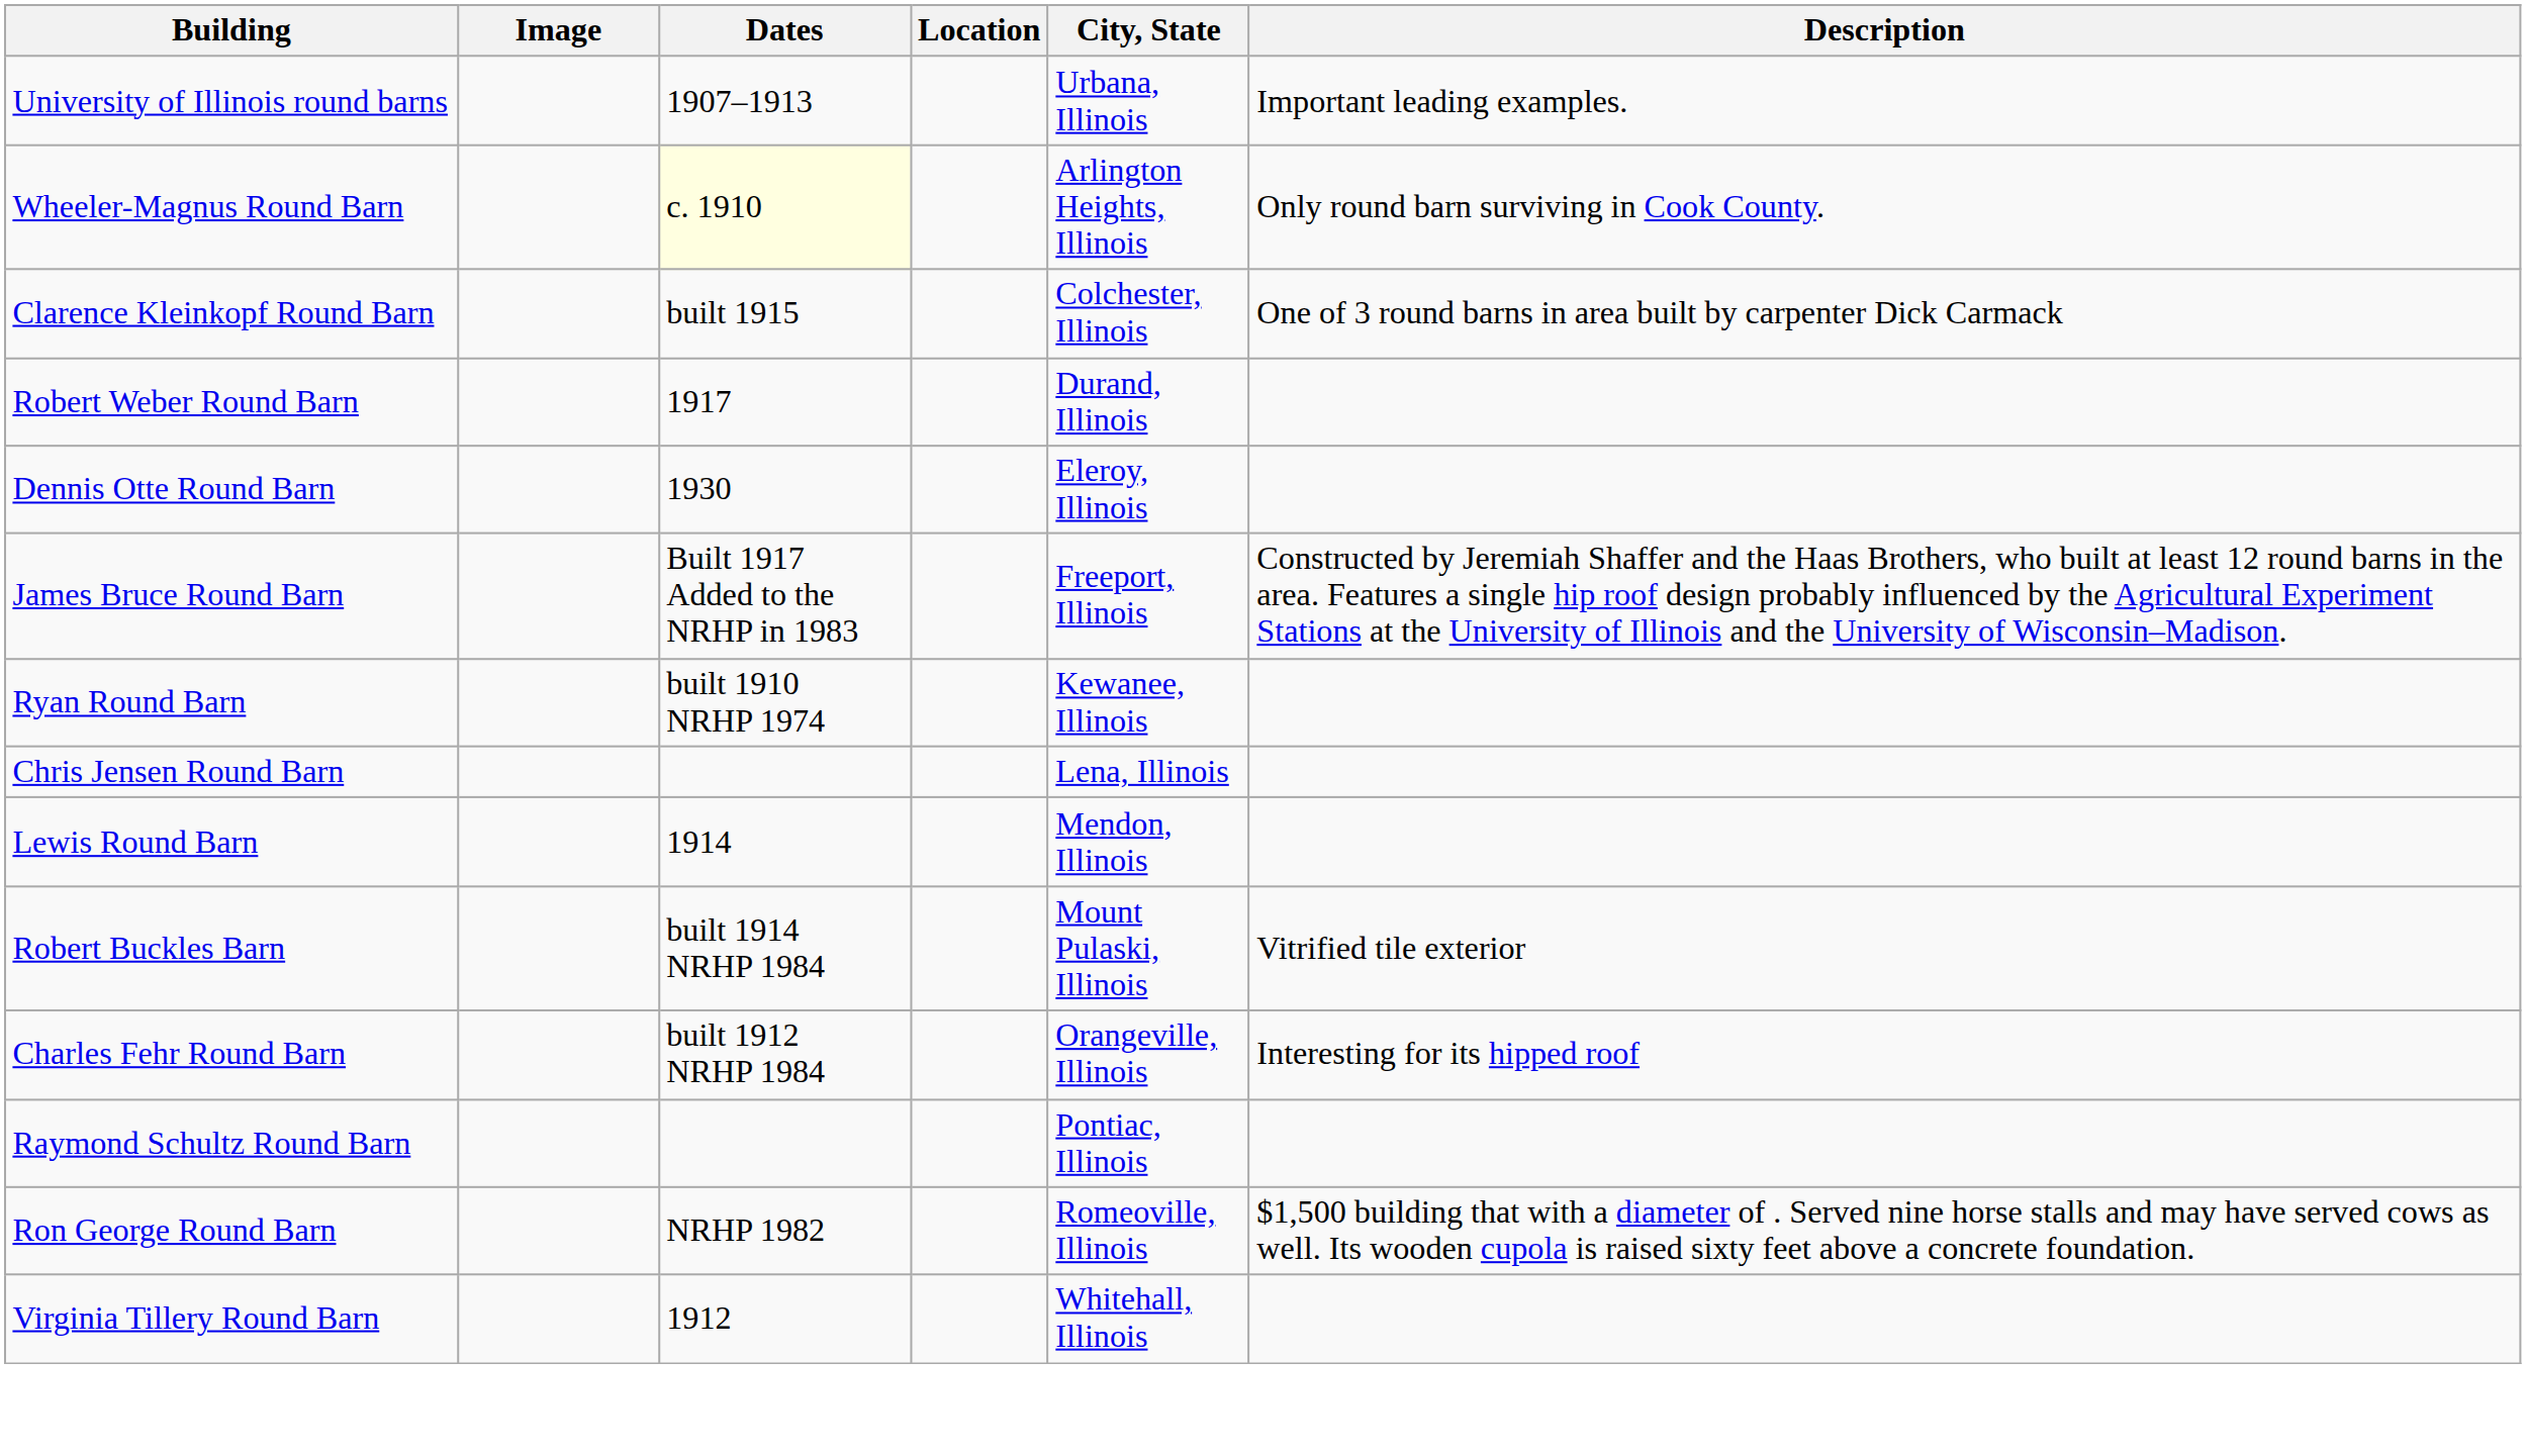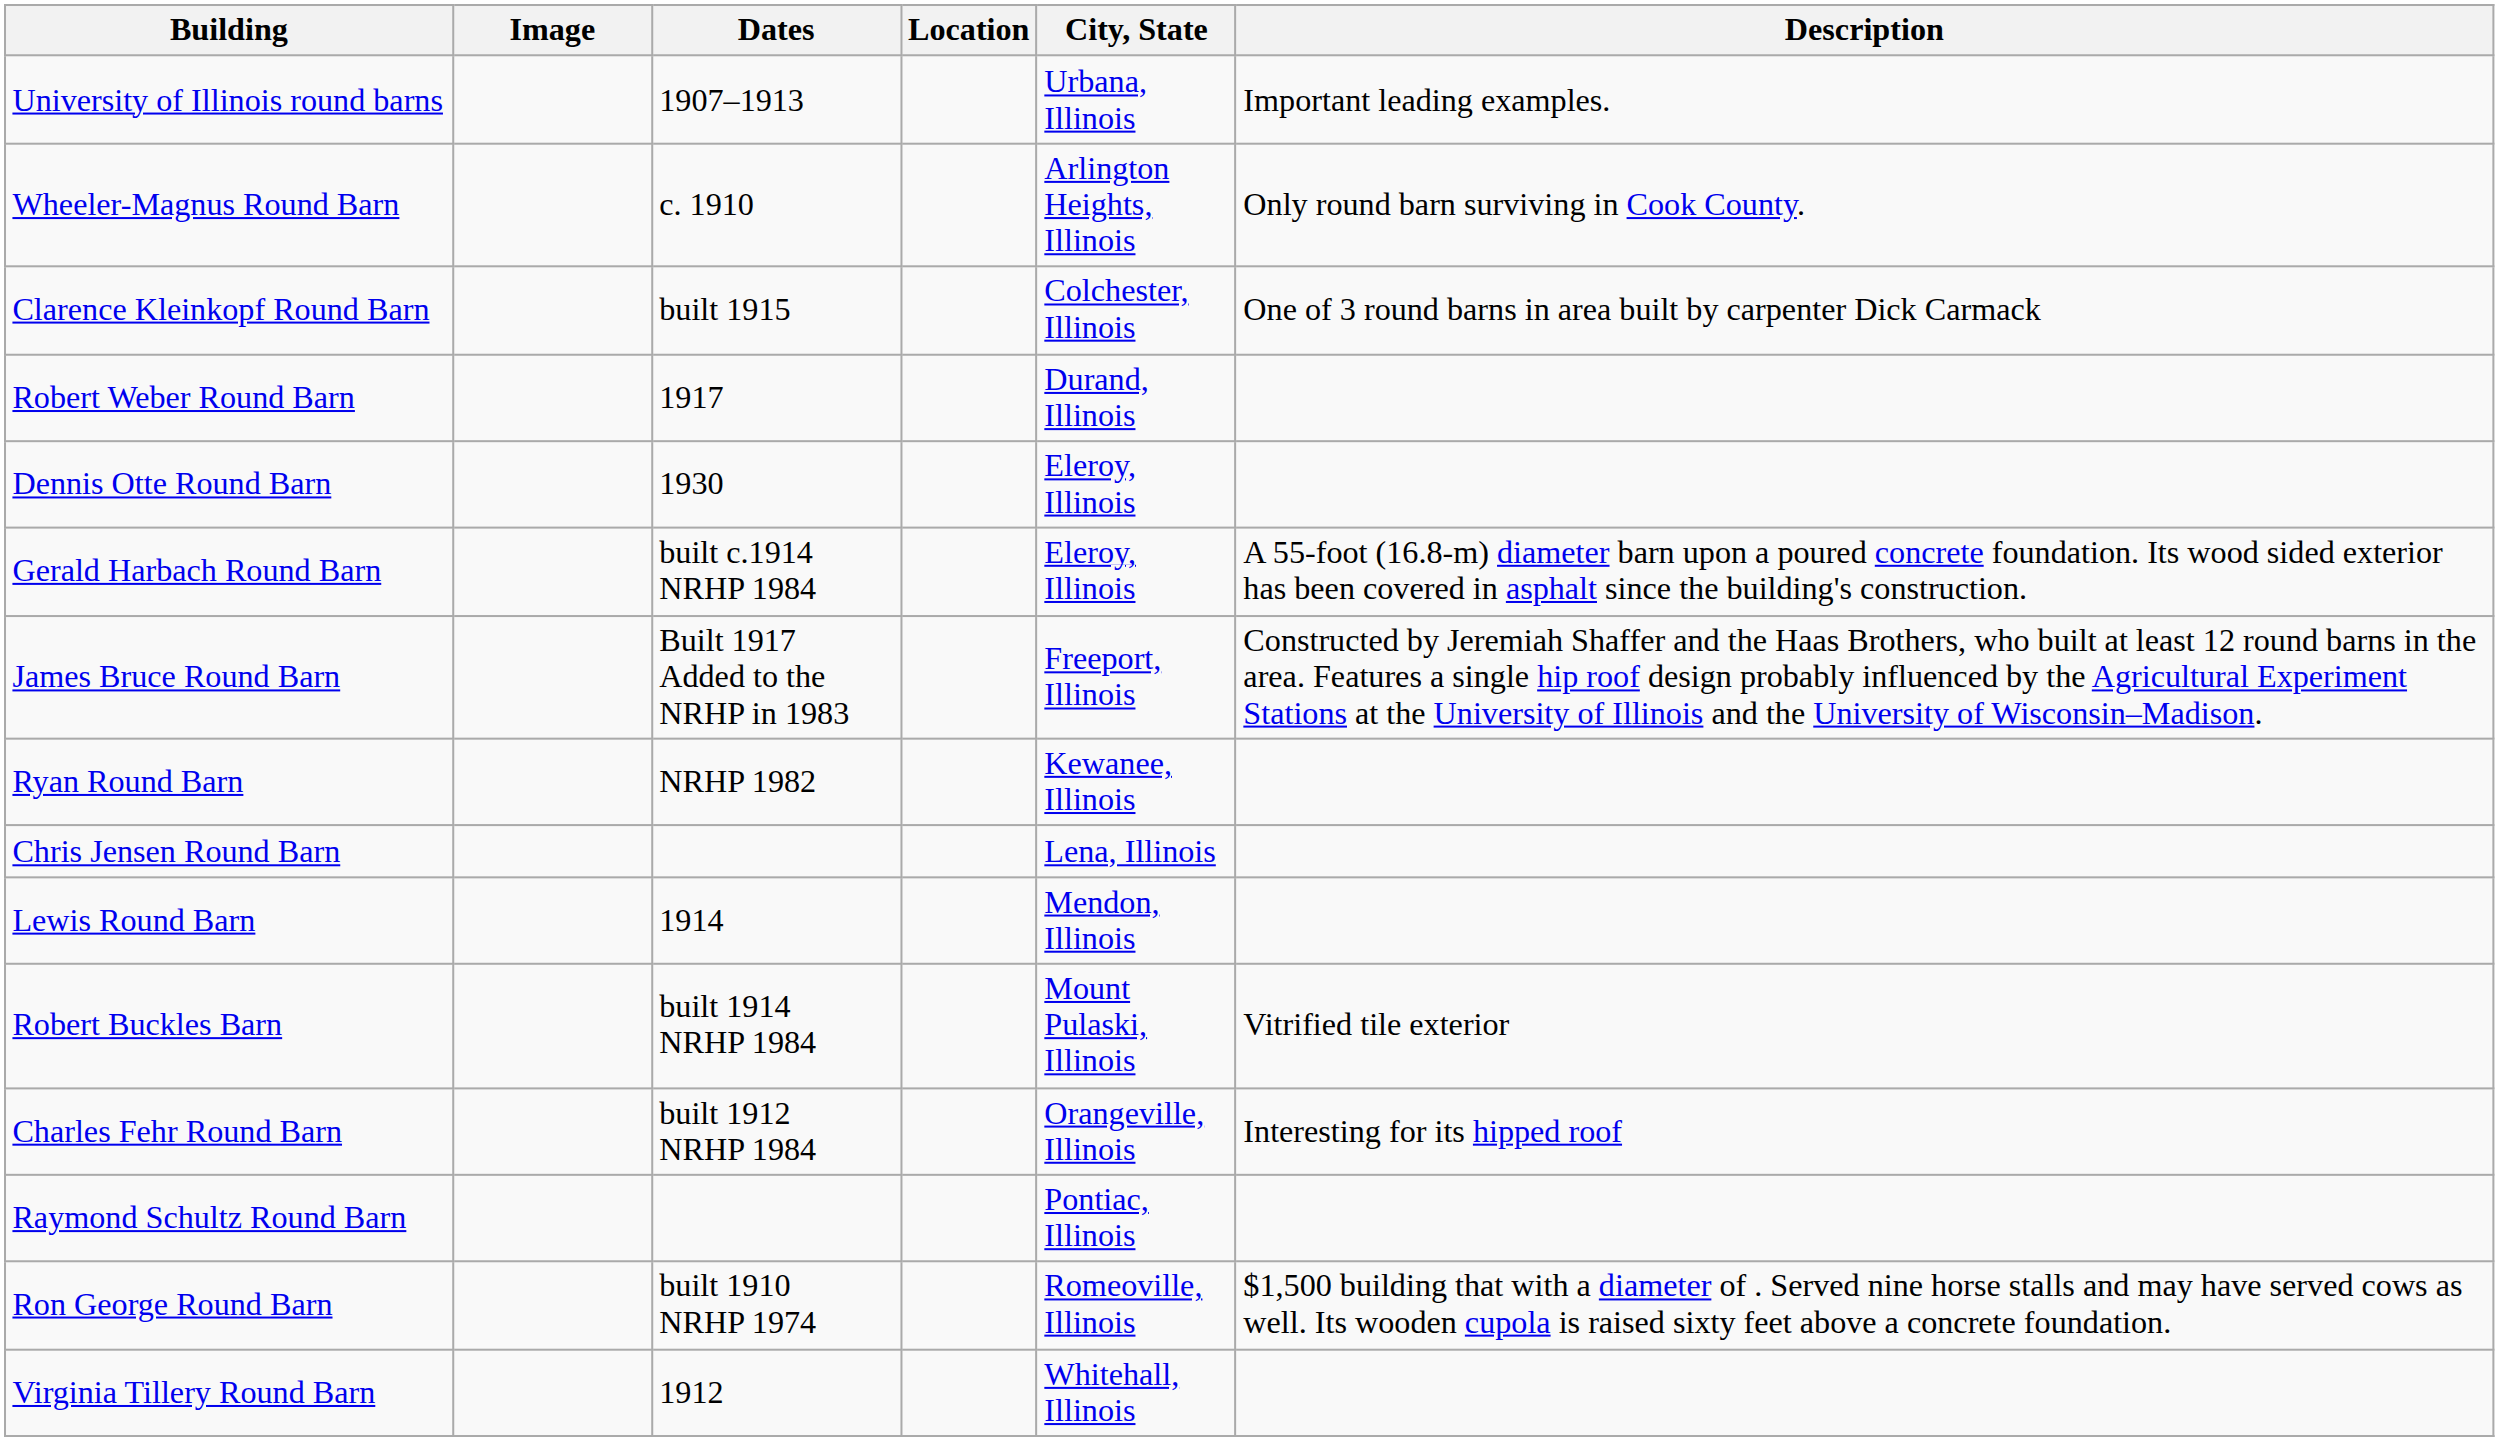Wheeler-Magnus Round Barn | Dates: lightyellow background -> no background
+ row: Gerald Harbach Round Barn | built c.1914 NRHP 1984 | Eleroy, Illinois | A 55-foot (16.8-m) diameter barn upon a poured concrete foundation. Its wood sided exterior has been covered in asphalt since the building's construction.
Ryan Round Barn | Dates: built 1910 NRHP 1974 -> NRHP 1982
Ron George Round Barn | Dates: NRHP 1982 -> built 1910 NRHP 1974
